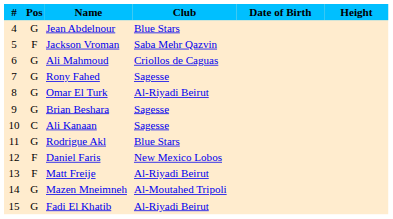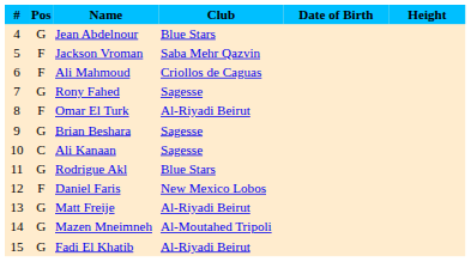Ali Mahmoud | Pos: G -> F
Omar El Turk | Pos: G -> F
Matt Freije | Pos: F -> G
